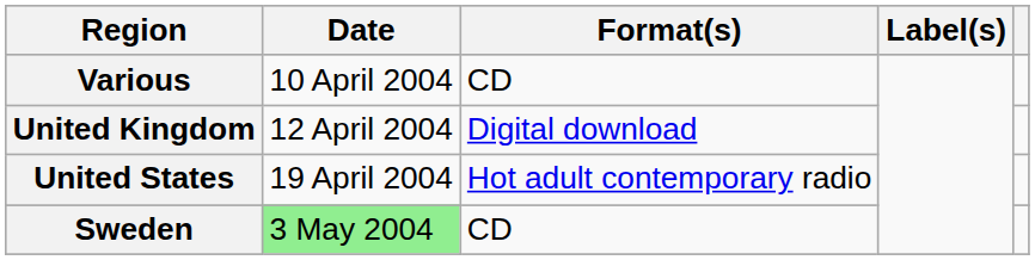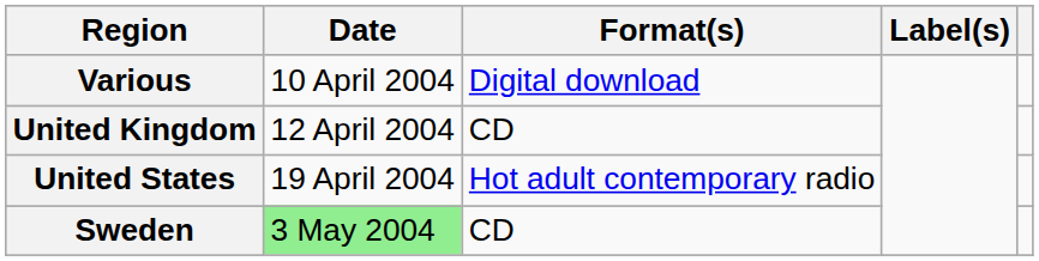Various | Format(s): CD -> Digital download
United Kingdom | Format(s): Digital download -> CD
